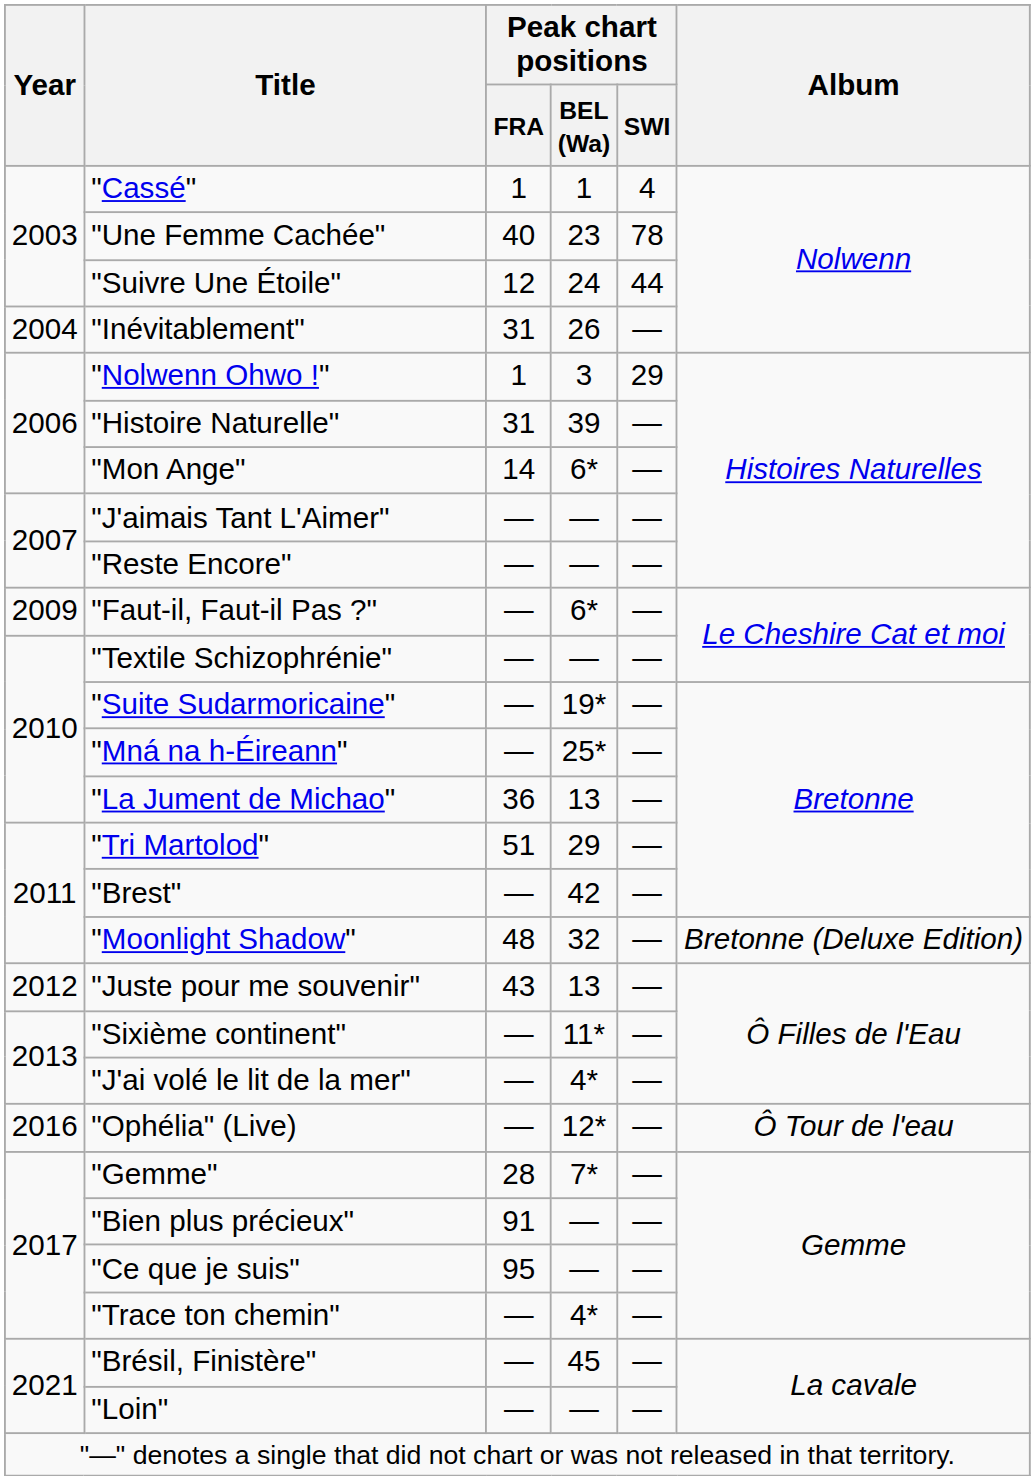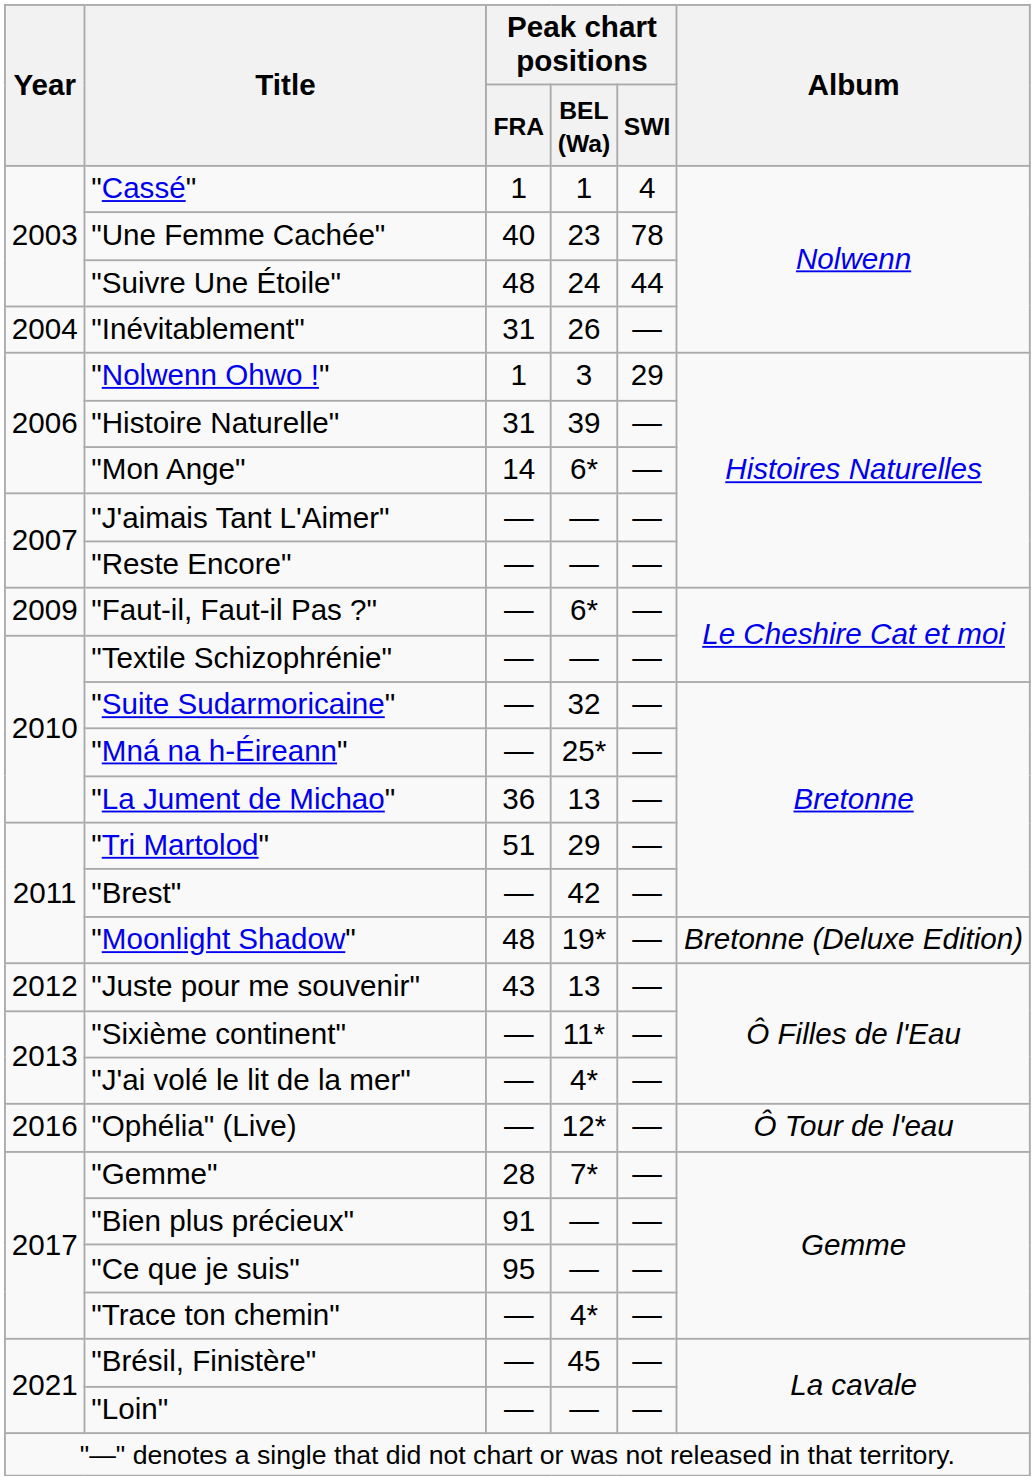"Suivre Une Étoile" | Peak chart positions / FRA: 12 -> 48
"Suite Sudarmoricaine" | Peak chart positions / BEL (Wa): 19* -> 32
"Moonlight Shadow" | Peak chart positions / BEL (Wa): 32 -> 19*
